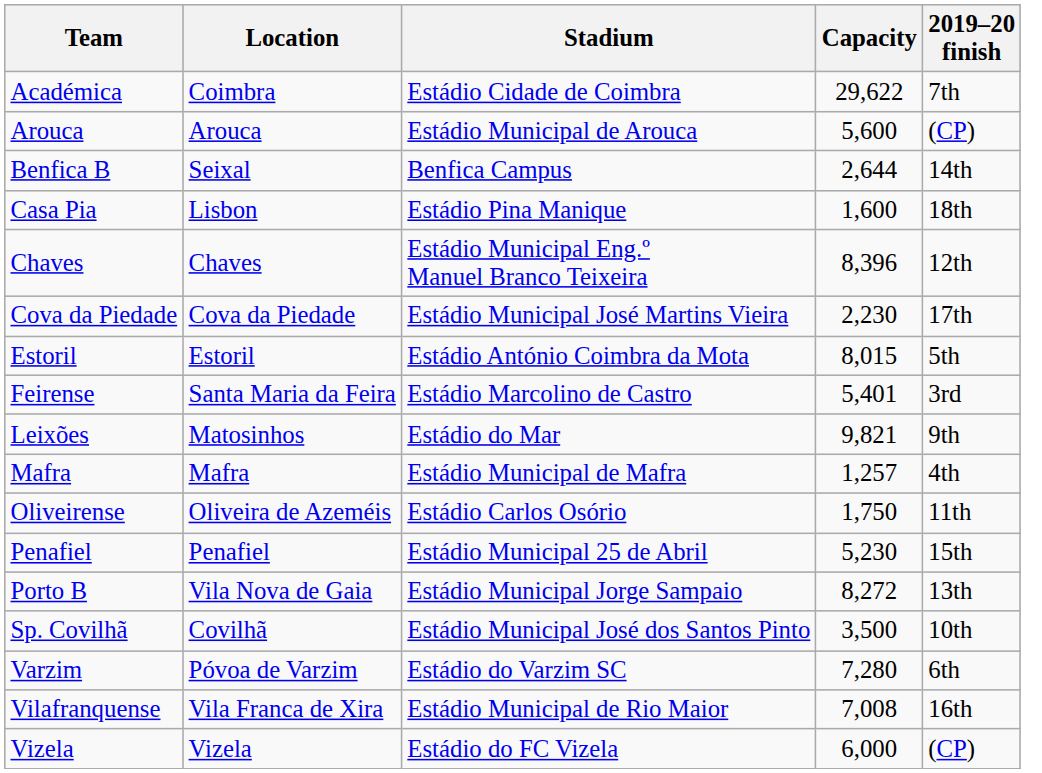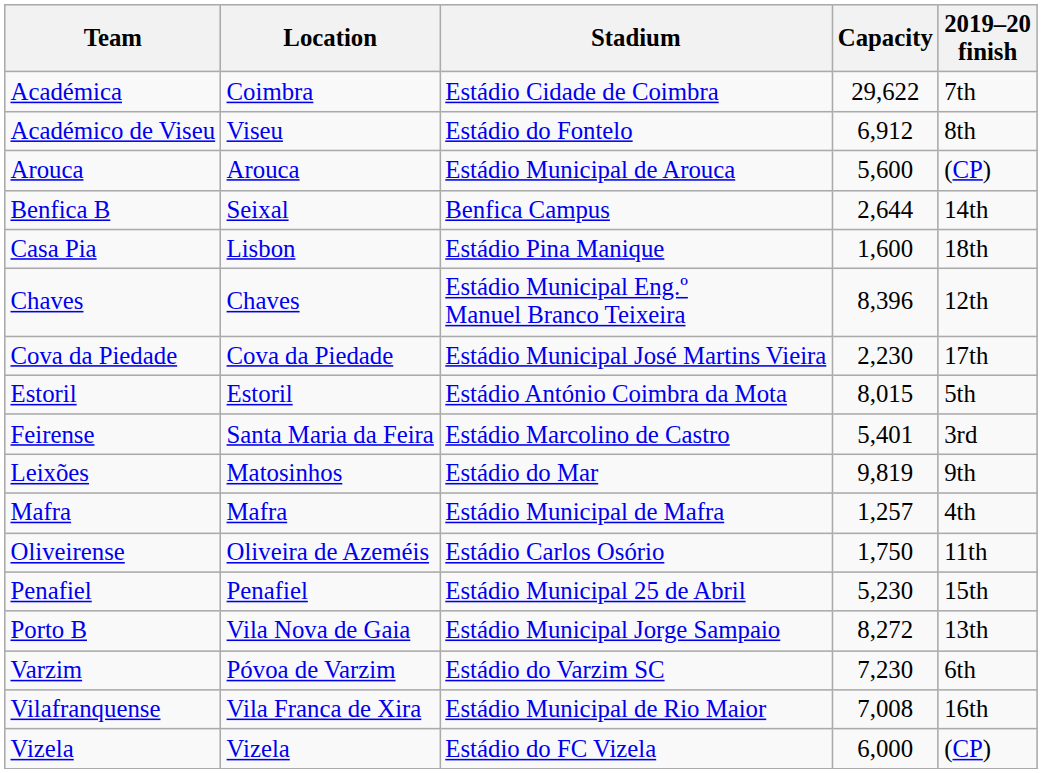+ row: Académico de Viseu | Viseu | Estádio do Fontelo | 6,912 | 8th
Leixões | Capacity: 9,821 -> 9,819
- row: Sp. Covilhã | Covilhã | Estádio Municipal José dos Santos Pinto | 3,500 | 10th
Varzim | Capacity: 7,280 -> 7,230
